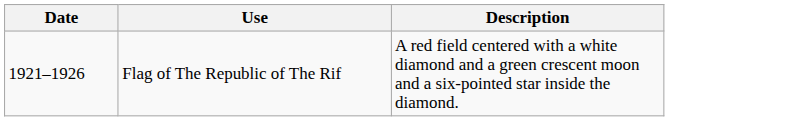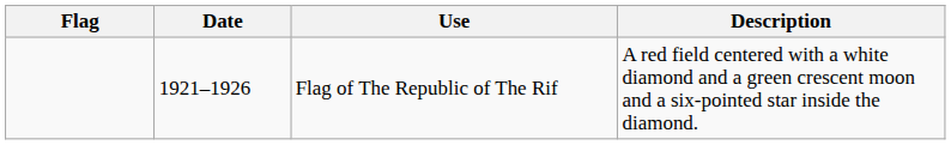+ column: Flag
